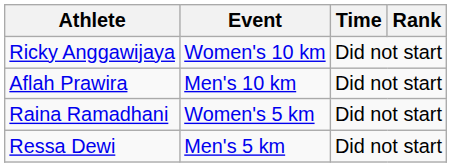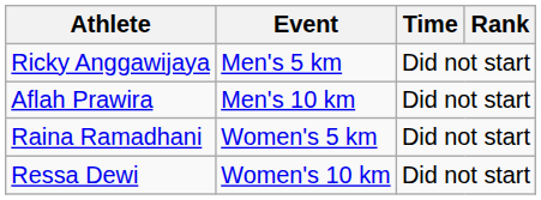Ricky Anggawijaya | Event: Women's 10 km -> Men's 5 km
Ressa Dewi | Event: Men's 5 km -> Women's 10 km
